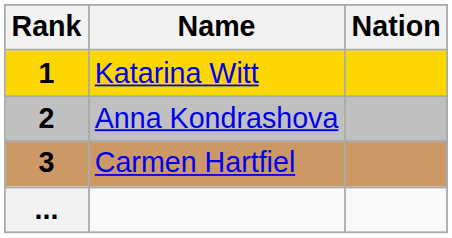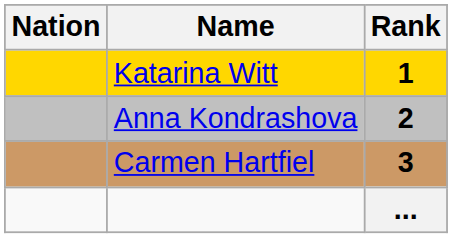columns swapped: Rank <-> Nation
